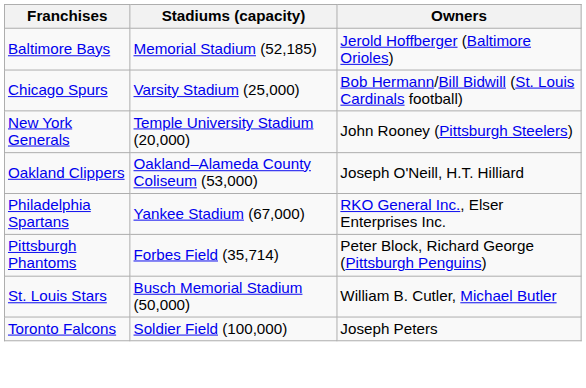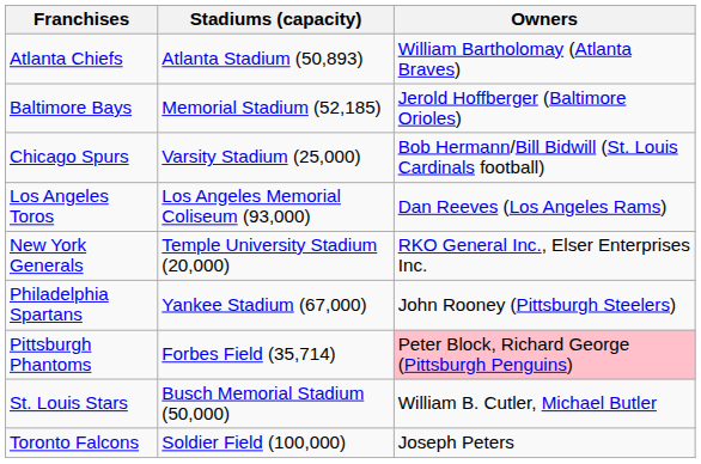+ row: Atlanta Chiefs | Atlanta Stadium (50,893) | William Bartholomay (Atlanta Braves)
+ row: Los Angeles Toros | Los Angeles Memorial Coliseum (93,000) | Dan Reeves (Los Angeles Rams)
New York Generals | Owners: John Rooney (Pittsburgh Steelers) -> RKO General Inc., Elser Enterprises Inc.
- row: Oakland Clippers | Oakland–Alameda County Coliseum (53,000) | Joseph O'Neill, H.T. Hilliard
Philadelphia Spartans | Owners: RKO General Inc., Elser Enterprises Inc. -> John Rooney (Pittsburgh Steelers)
Pittsburgh Phantoms | Owners: no background -> pink background
